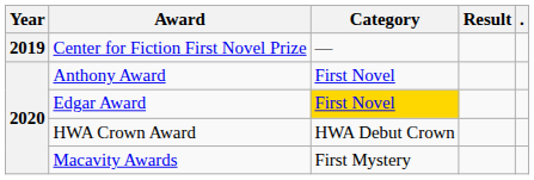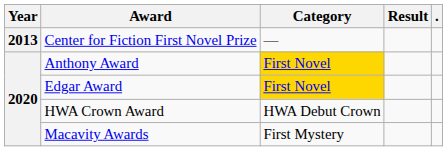Center for Fiction First Novel Prize | Year: 2019 -> 2013
Anthony Award | Category: no background -> gold background
